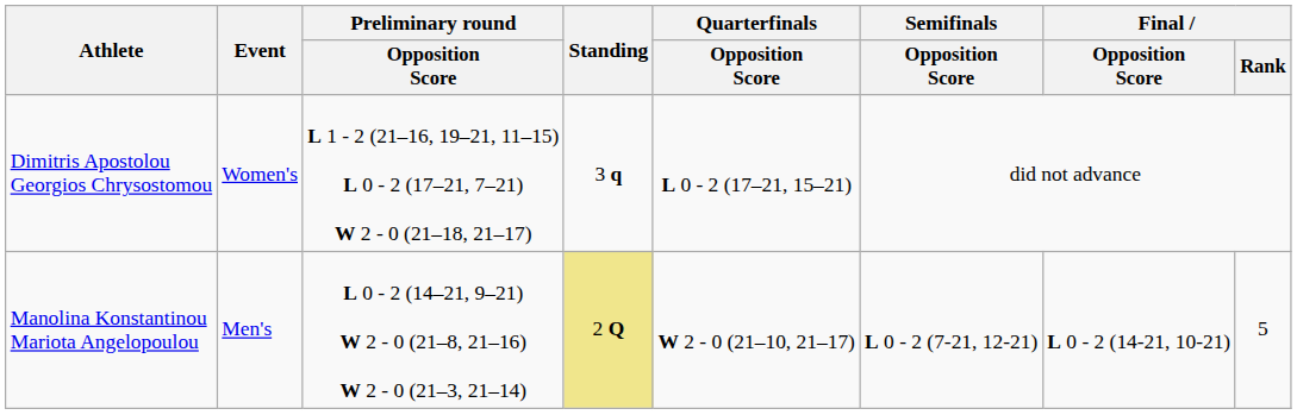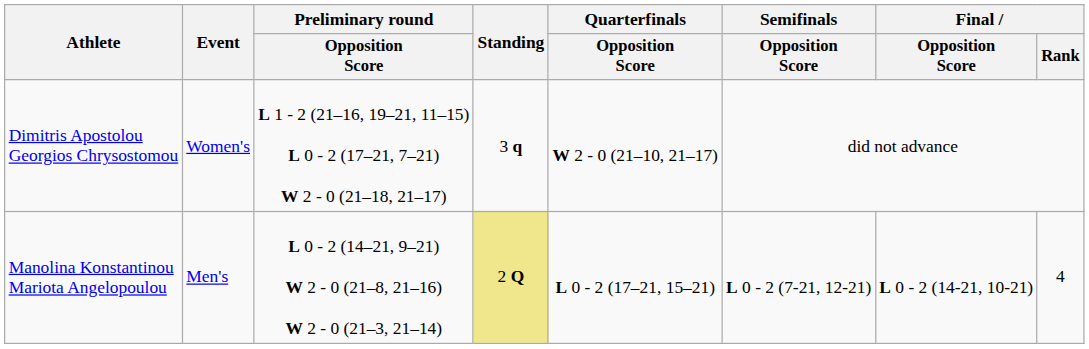Dimitris Apostolou Georgios Chrysostomou | Quarterfinals / Opposition Score: L 0 - 2 (17–21, 15–21) -> W 2 - 0 (21–10, 21–17)
Manolina Konstantinou Mariota Angelopoulou | Quarterfinals / Opposition Score: W 2 - 0 (21–10, 21–17) -> L 0 - 2 (17–21, 15–21)
Manolina Konstantinou Mariota Angelopoulou | Final / Rank: 5 -> 4
